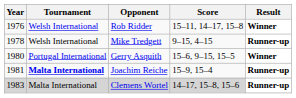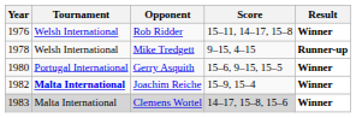Joachim Reiche | Year: 1981 -> 1982
Joachim Reiche | Result: Runner-up -> Winner
Clemens Wortel | Result: Runner-up -> Winner
